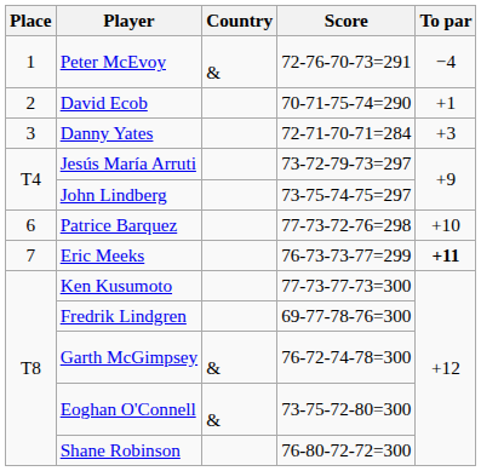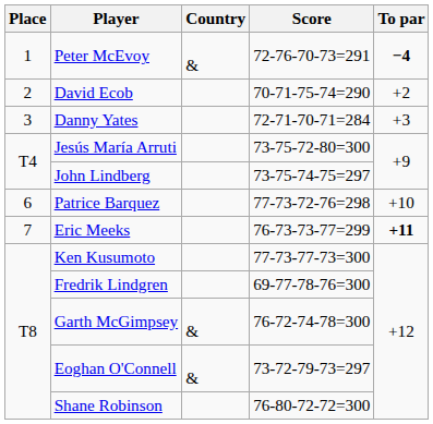Peter McEvoy | To par: normal -> bold
David Ecob | To par: +1 -> +2
Jesús María Arruti | Score: 73-72-79-73=297 -> 73-75-72-80=300
Eoghan O'Connell | Score: 73-75-72-80=300 -> 73-72-79-73=297
